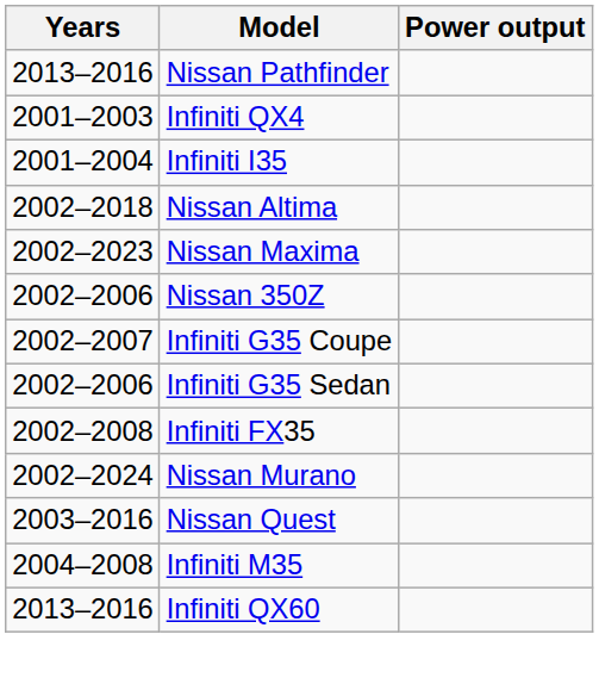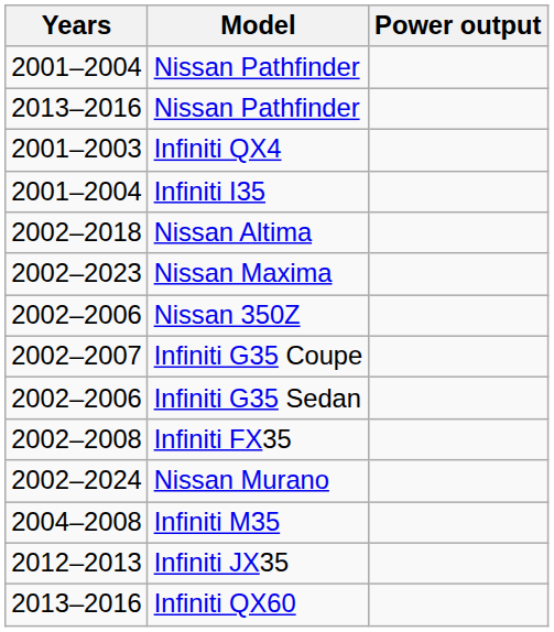+ row: 2001–2004 | Nissan Pathfinder
- row: 2003–2016 | Nissan Quest
+ row: 2012–2013 | Infiniti JX35
